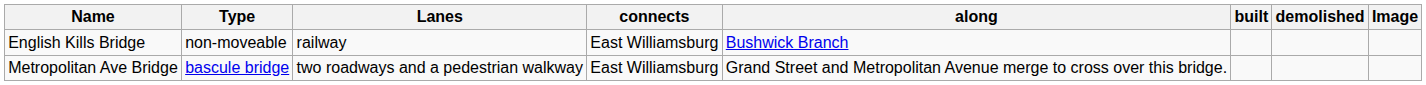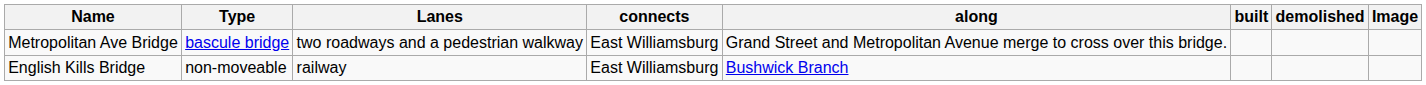rows swapped: Metropolitan Ave Bridge <-> English Kills Bridge
